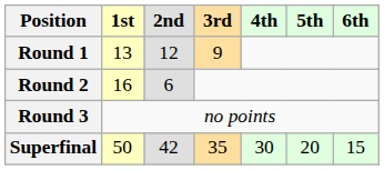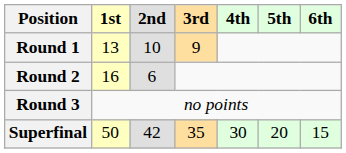Round 1 | 2nd: 12 -> 10
